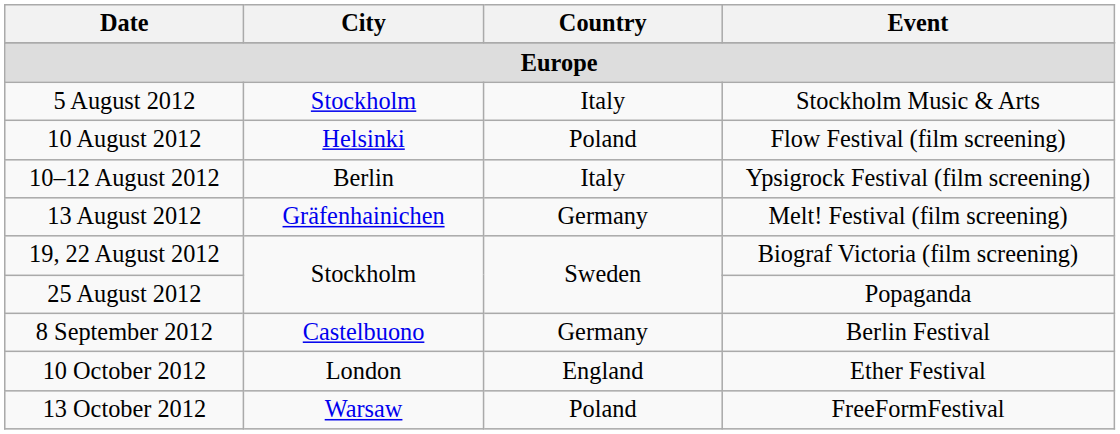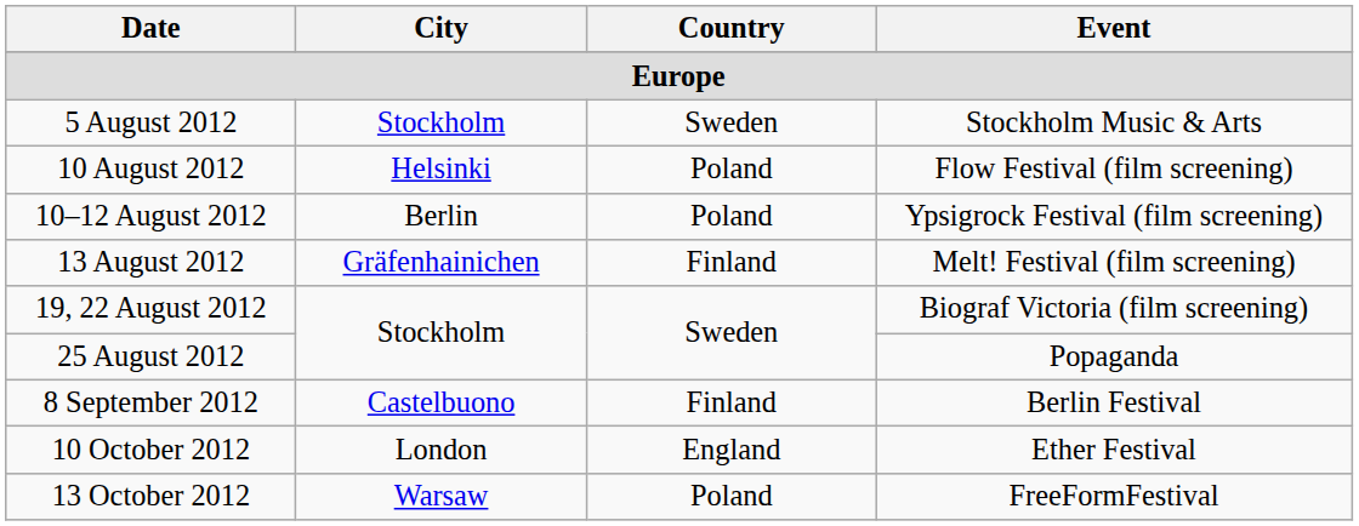5 August 2012 | Country: Italy -> Sweden
10–12 August 2012 | Country: Italy -> Poland
13 August 2012 | Country: Germany -> Finland
8 September 2012 | Country: Germany -> Finland
